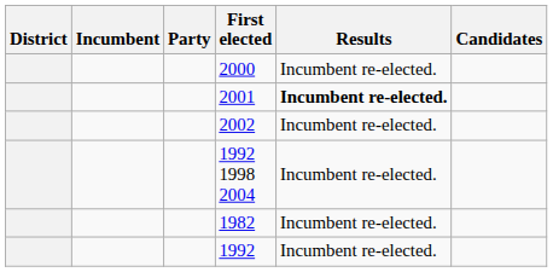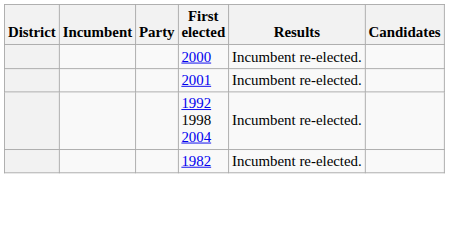2001 | Results: bold -> normal
- row: 2002 | Incumbent re-elected.
- row: 1992 | Incumbent re-elected.
